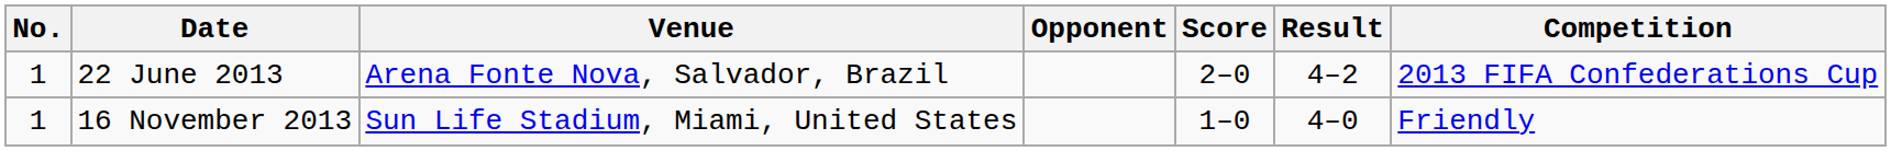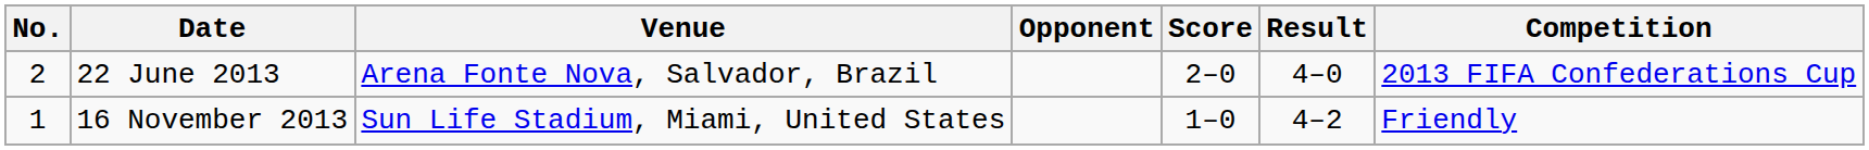22 June 2013 | No.: 1 -> 2
22 June 2013 | Result: 4–2 -> 4–0
16 November 2013 | Result: 4–0 -> 4–2
